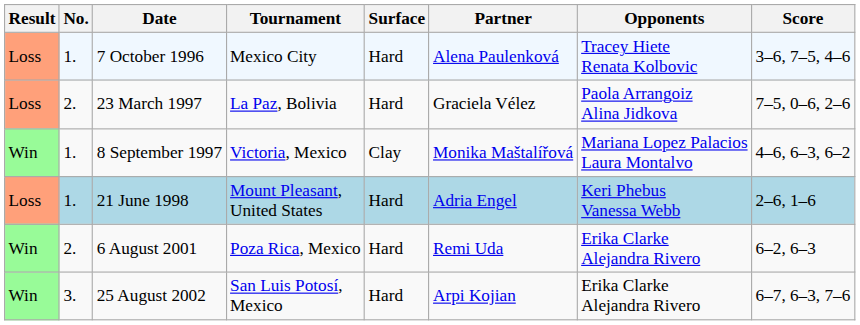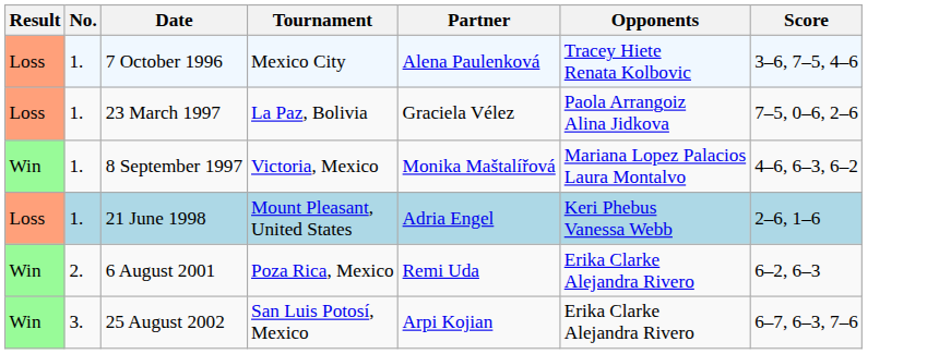- column: Surface | Hard | Hard | Clay | Hard | Hard | Hard
23 March 1997 | No.: 2. -> 1.
